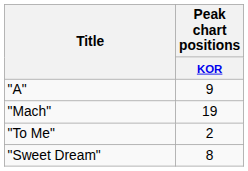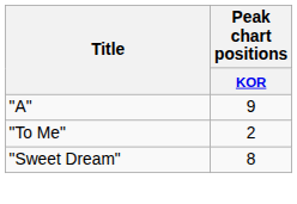- row: "Mach" | 19
